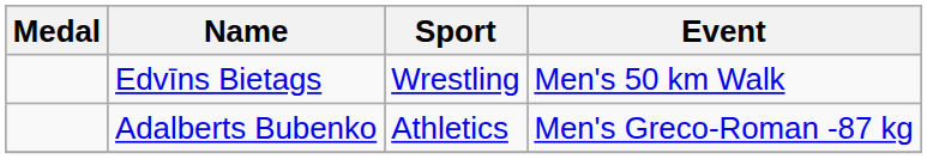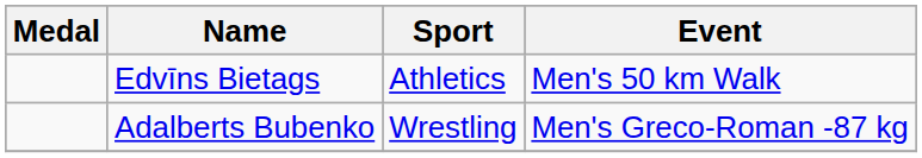Edvīns Bietags | Sport: Wrestling -> Athletics
Adalberts Bubenko | Sport: Athletics -> Wrestling
